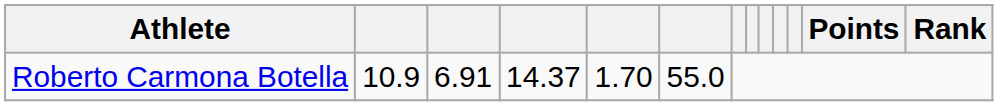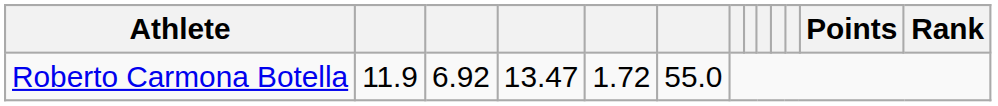Roberto Carmona Botella | column 2: 10.9 -> 11.9
Roberto Carmona Botella | column 3: 6.91 -> 6.92
Roberto Carmona Botella | column 4: 14.37 -> 13.47
Roberto Carmona Botella | column 5: 1.70 -> 1.72
